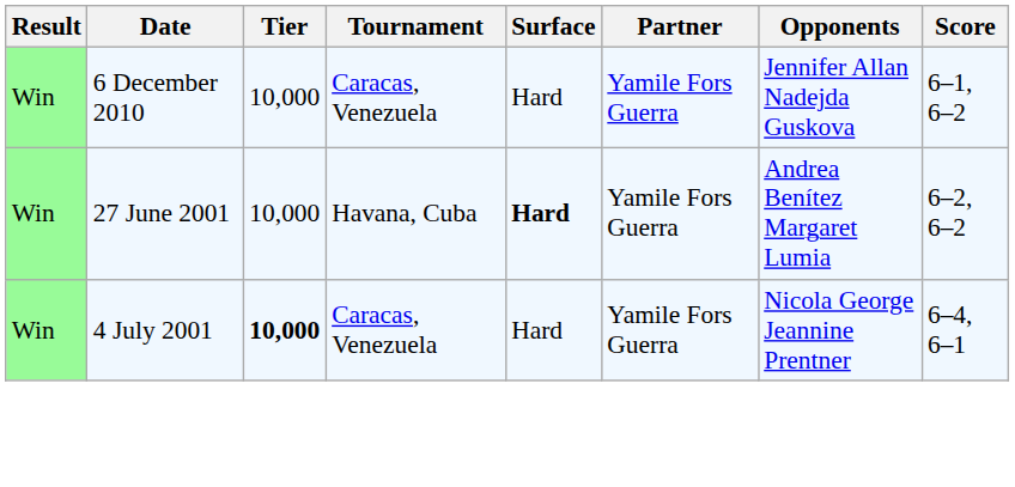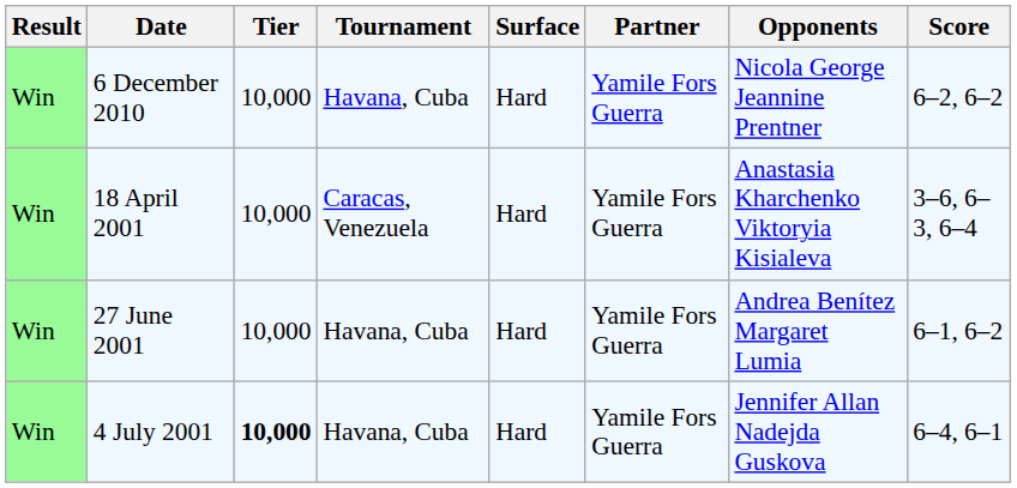6 December 2010 | Tournament: Caracas, Venezuela -> Havana, Cuba
6 December 2010 | Opponents: Jennifer Allan Nadejda Guskova -> Nicola George Jeannine Prentner
6 December 2010 | Score: 6–1, 6–2 -> 6–2, 6–2
+ row: Win | 18 April 2001 | 10,000 | Caracas, Venezuela | Hard | Yamile Fors Guerra | Anastasia Kharchenko Viktoryia Kisialeva | 3–6, 6–3, 6–4
27 June 2001 | Surface: bold -> normal
27 June 2001 | Score: 6–2, 6–2 -> 6–1, 6–2
4 July 2001 | Tournament: Caracas, Venezuela -> Havana, Cuba
4 July 2001 | Opponents: Nicola George Jeannine Prentner -> Jennifer Allan Nadejda Guskova
